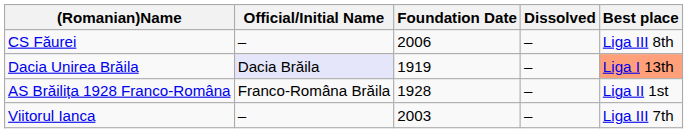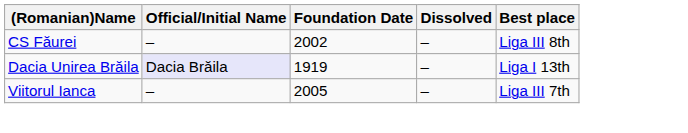CS Făurei | Foundation Date: 2006 -> 2002
Dacia Unirea Brăila | Best place: lightsalmon background -> no background
- row: AS Brăilița 1928 Franco-Româna | Franco-Româna Brăila | 1928 | – | Liga II 1st
Viitorul Ianca | Foundation Date: 2003 -> 2005
